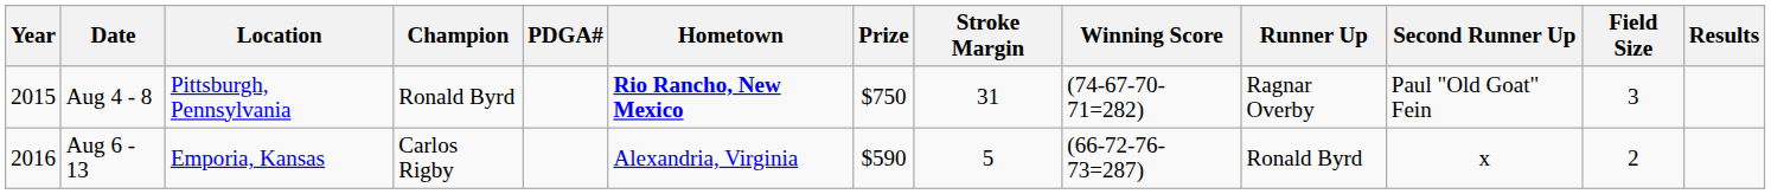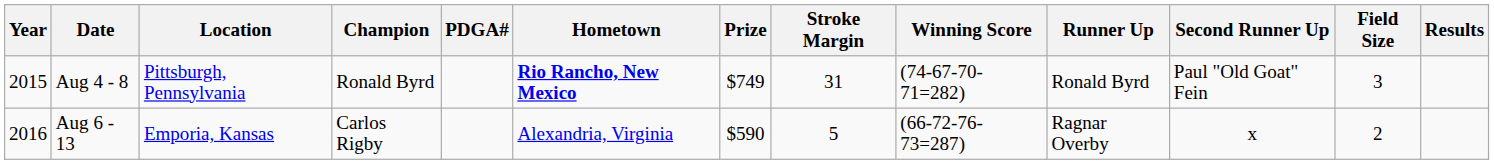Aug 4 - 8 | Prize: $750 -> $749
Aug 4 - 8 | Runner Up: Ragnar Overby -> Ronald Byrd
Aug 6 - 13 | Runner Up: Ronald Byrd -> Ragnar Overby
